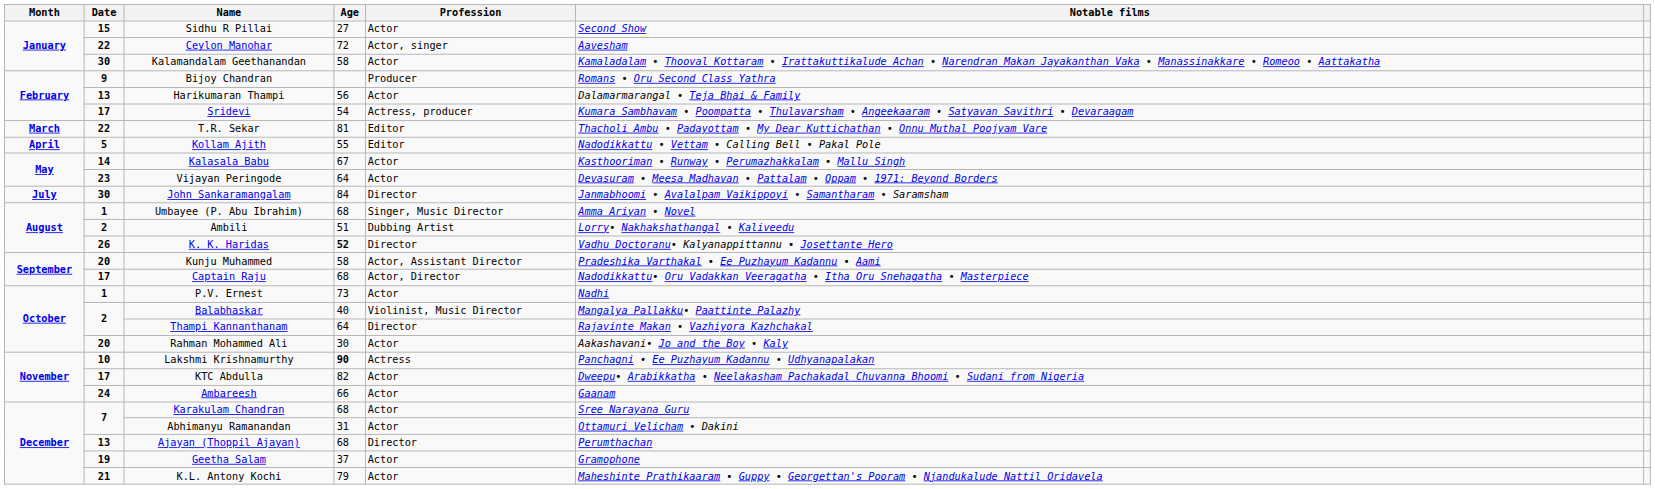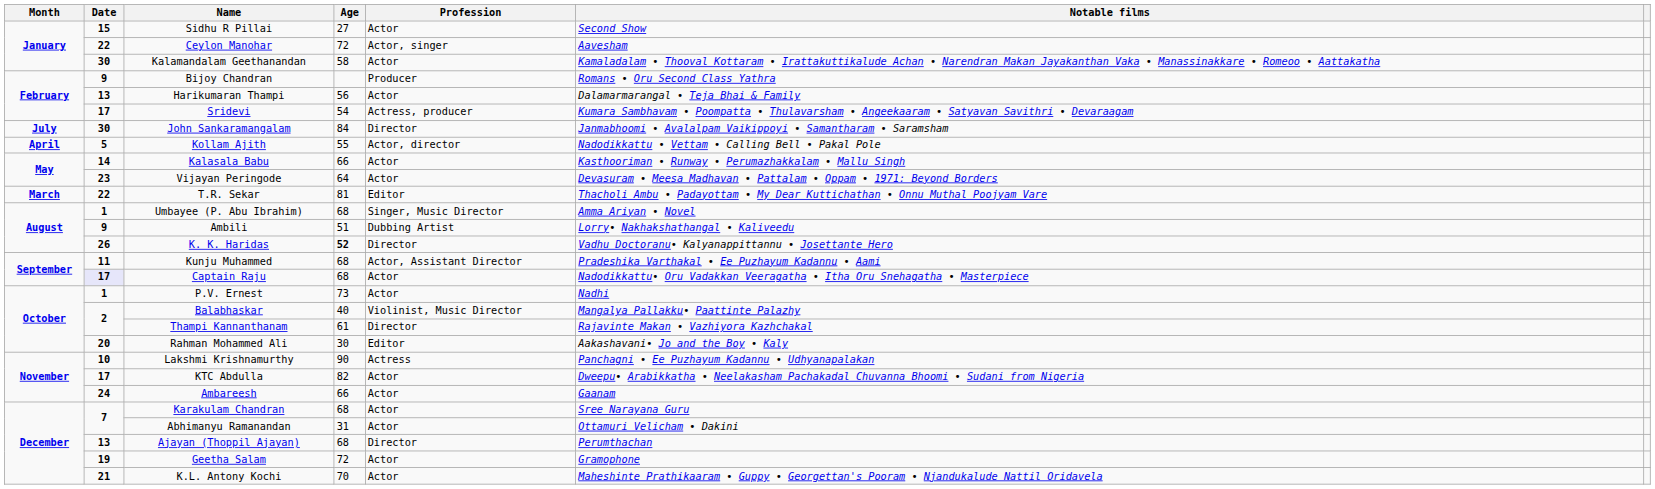rows swapped: T.R. Sekar <-> John Sankaramangalam
Kollam Ajith | Profession: Editor -> Actor, director
Kalasala Babu | Age: 67 -> 66
Ambili | Date: 2 -> 9
Kunju Muhammed | Date: 20 -> 11
Kunju Muhammed | Age: 58 -> 68
Captain Raju | Date: no background -> lavender background
Captain Raju | Profession: Actor, Director -> Actor
Thampi Kannanthanam | Age: 64 -> 61
Rahman Mohammed Ali | Profession: Actor -> Editor
Lakshmi Krishnamurthy | Age: bold -> normal
Geetha Salam | Age: 37 -> 72
K.L. Antony Kochi | Age: 79 -> 70
